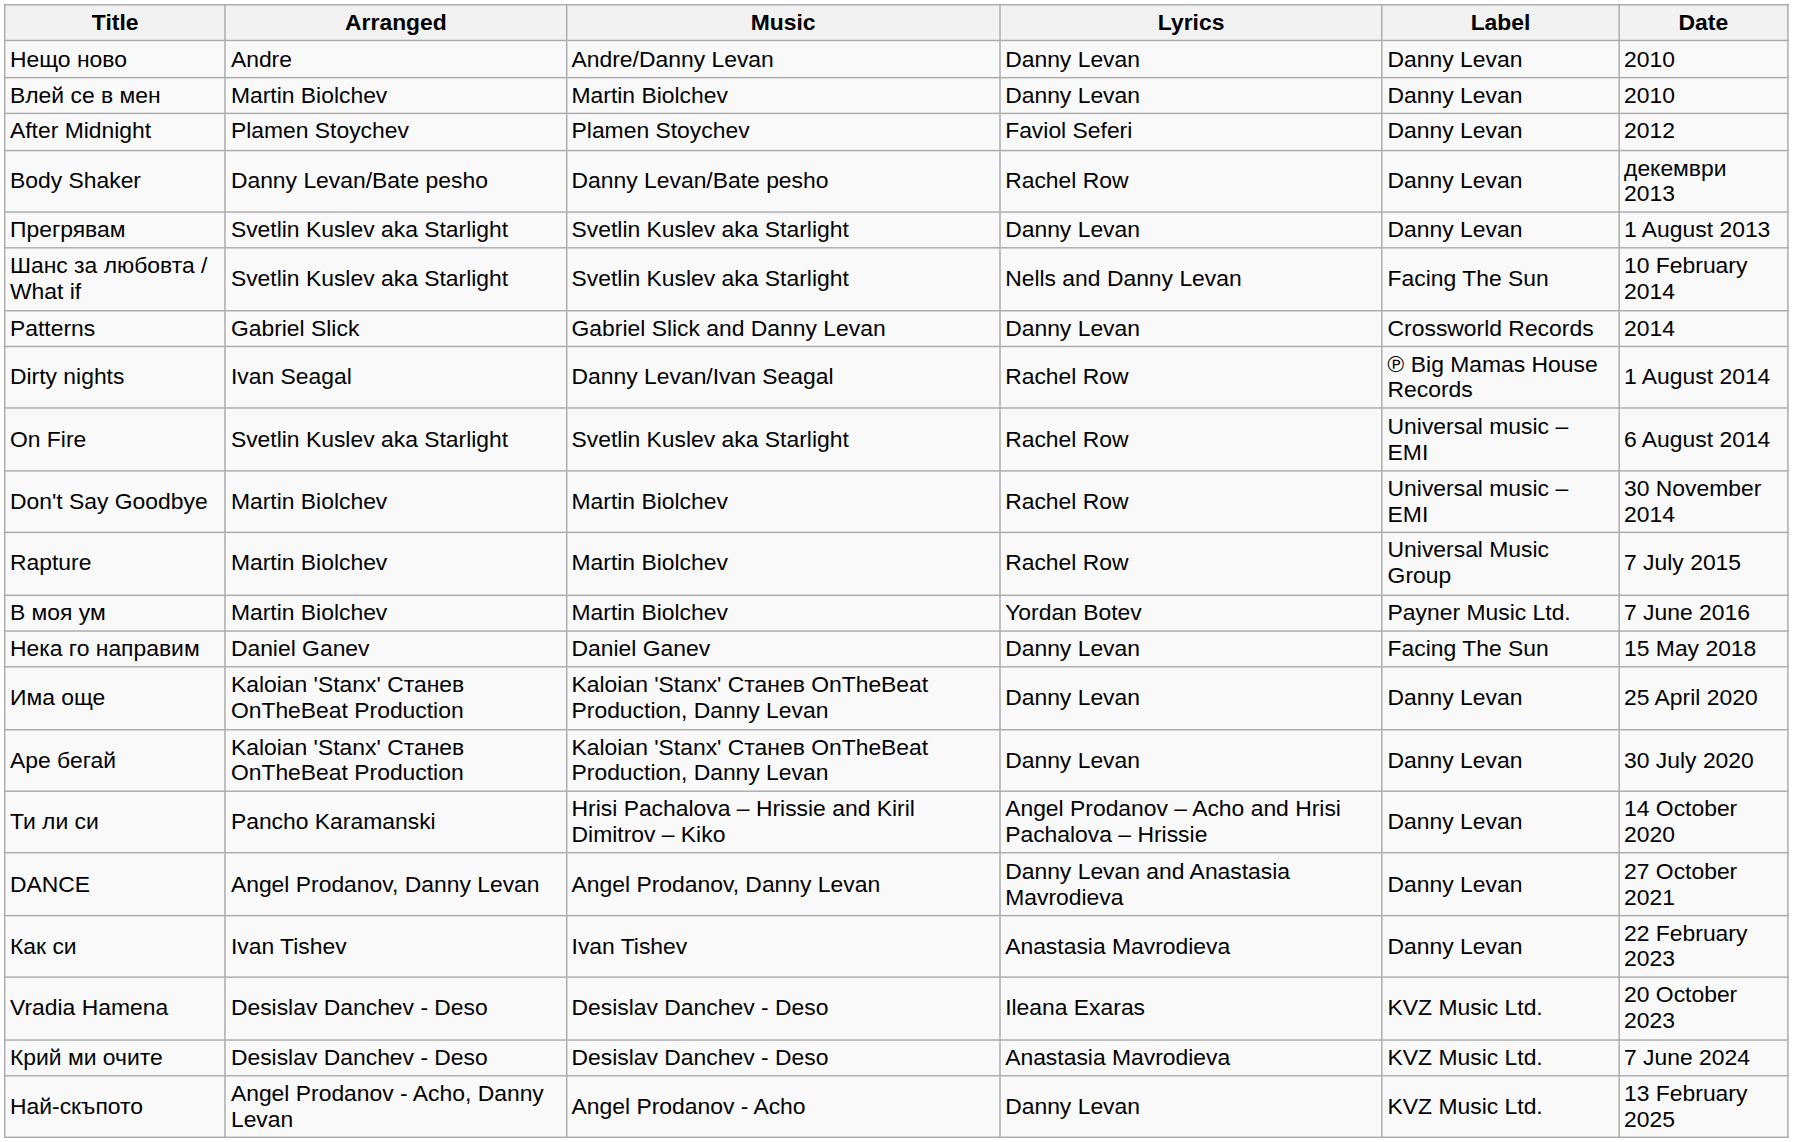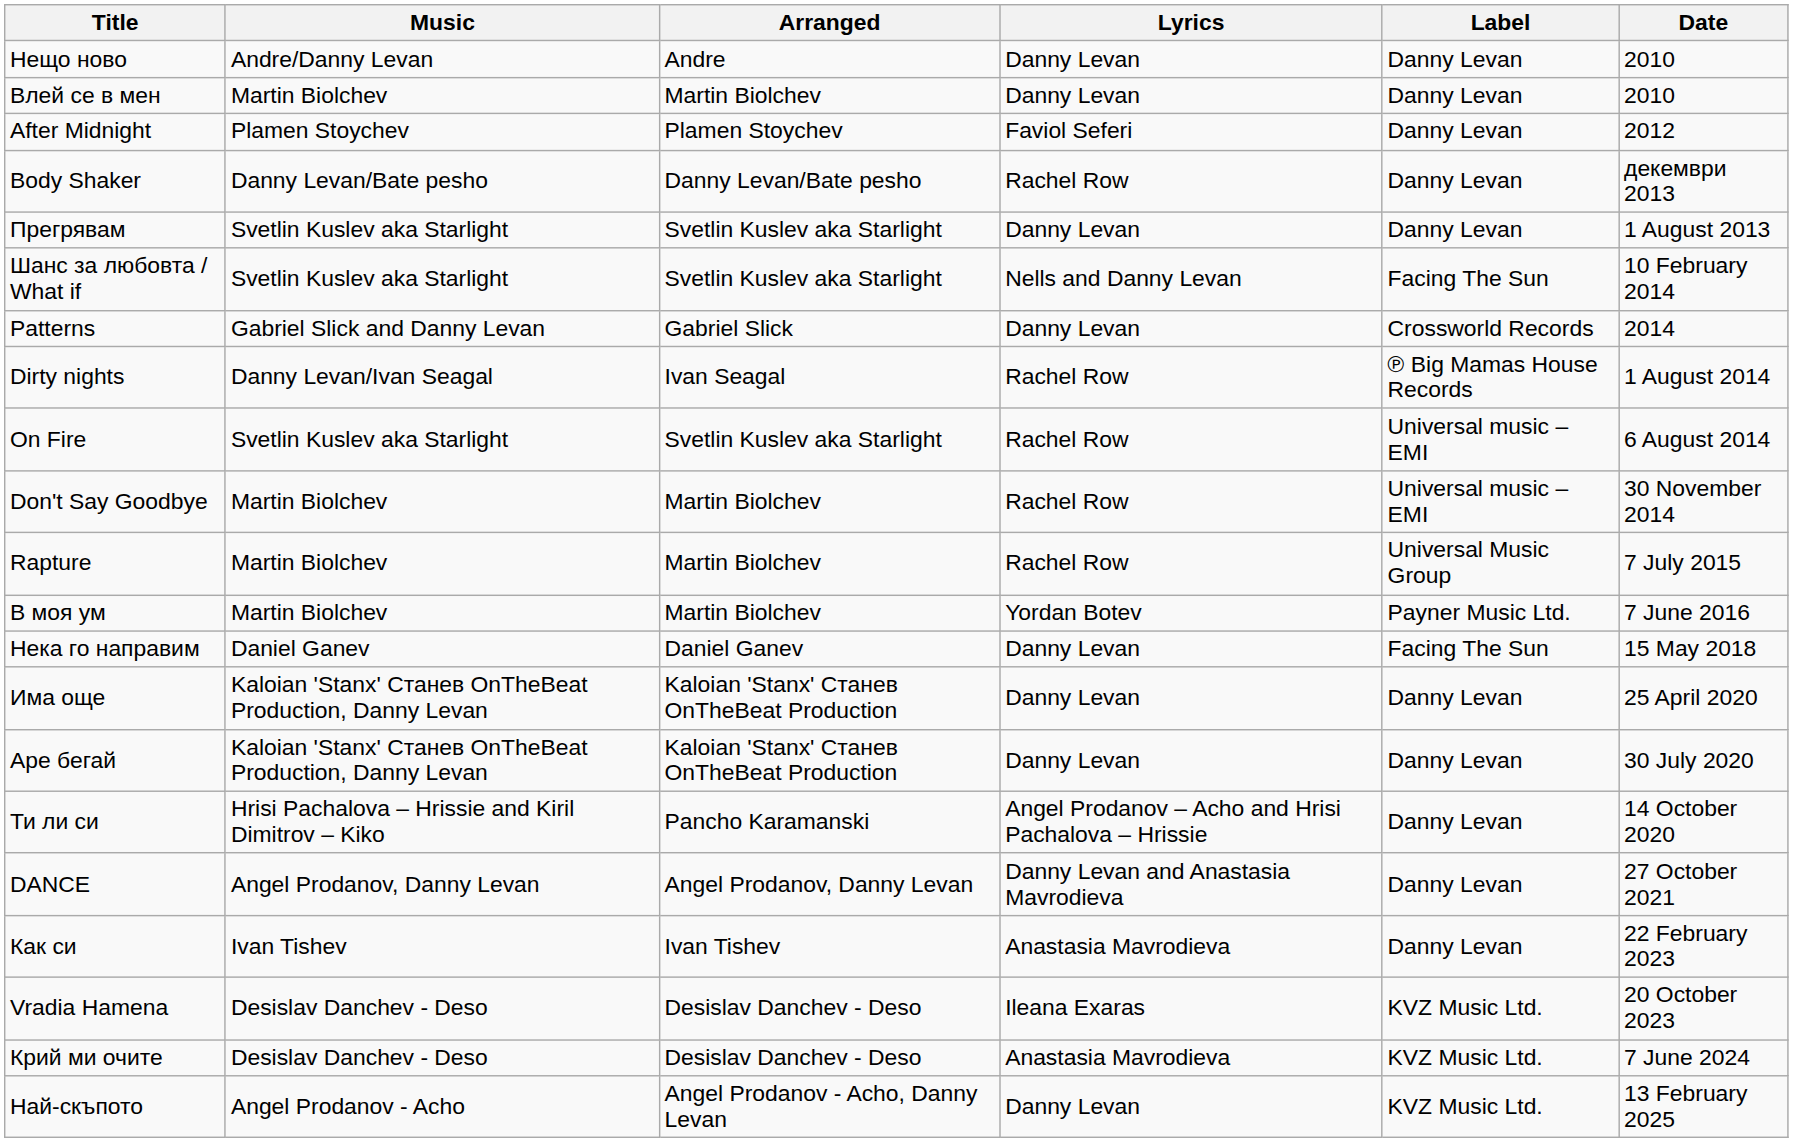columns swapped: Music <-> Arranged
